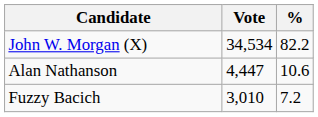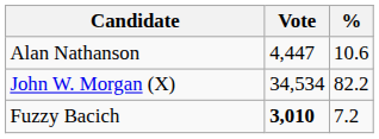rows swapped: John W. Morgan (X) <-> Alan Nathanson
Fuzzy Bacich | Vote: normal -> bold
